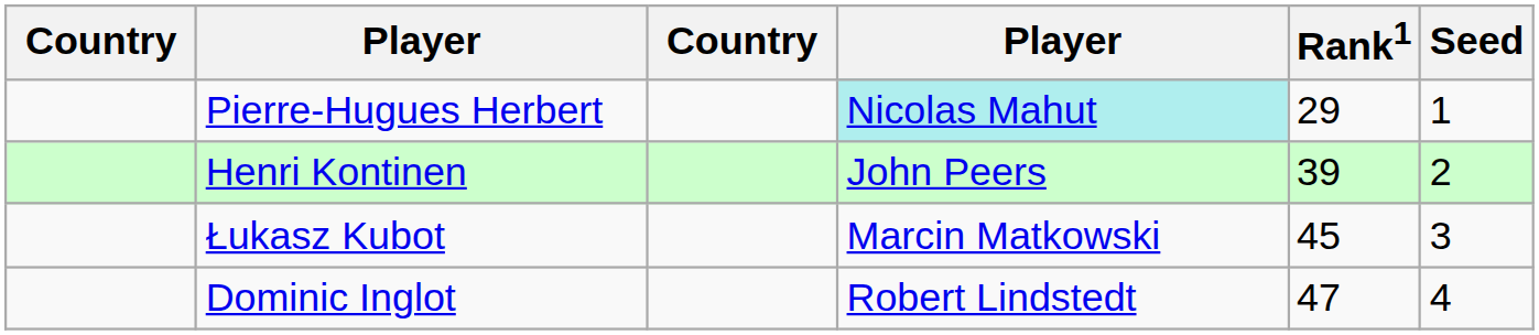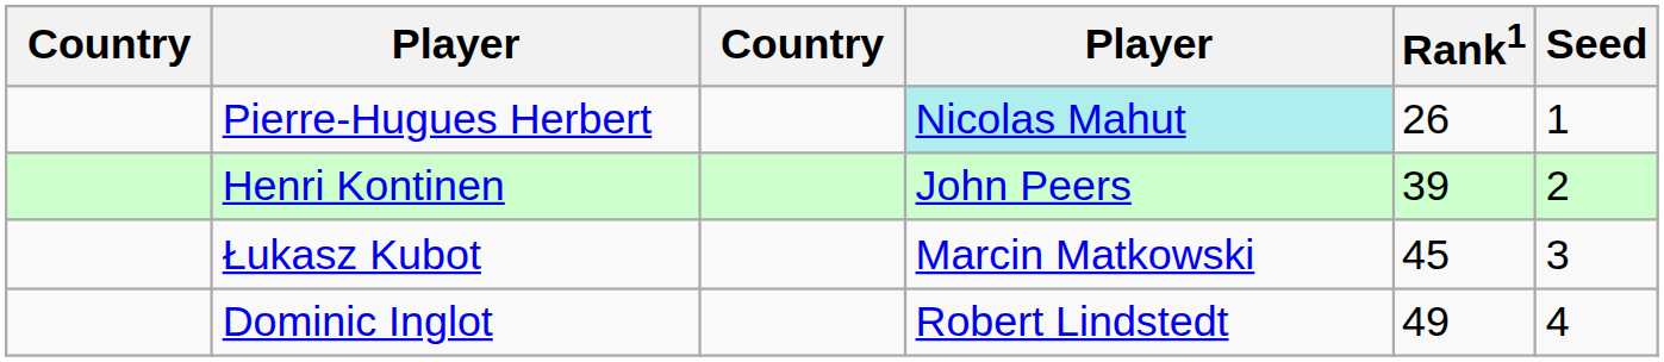Pierre-Hugues Herbert | Rank1: 29 -> 26
Dominic Inglot | Rank1: 47 -> 49
